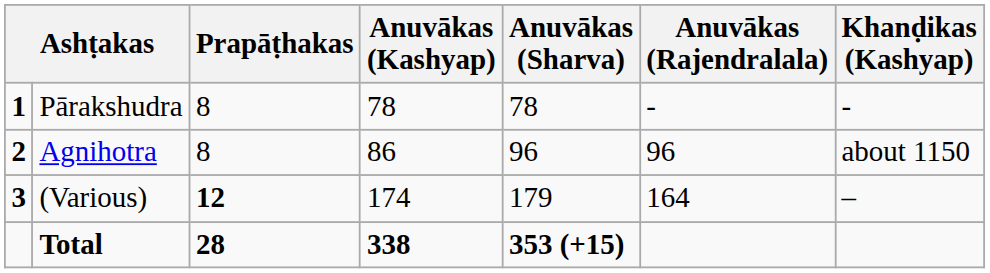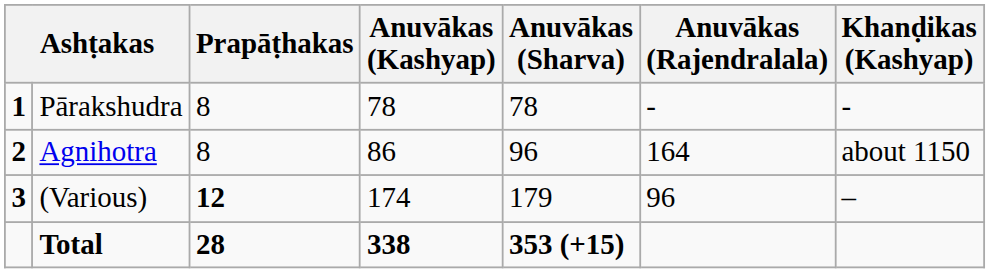Agnihotra | Anuvākas (Rajendralala): 96 -> 164
(Various) | Anuvākas (Rajendralala): 164 -> 96
